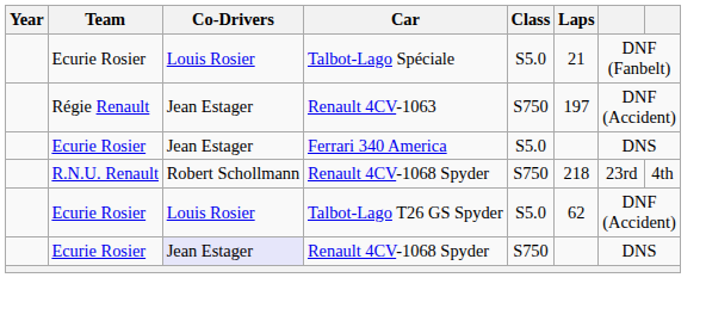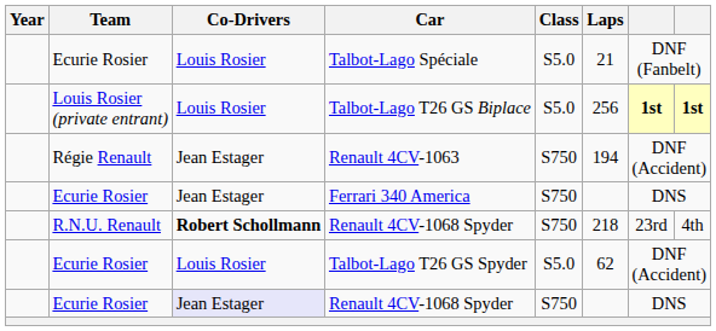+ row: Louis Rosier (private entrant) | Louis Rosier | Talbot-Lago T26 GS Biplace | S5.0 | 256 | 1st | 1st
Renault 4CV-1063 | Laps: 197 -> 194
Ferrari 340 America | Class: S5.0 -> S750
R.N.U. Renault / Renault 4CV-1068 Spyder | Co-Drivers: normal -> bold
